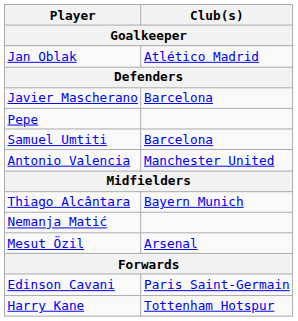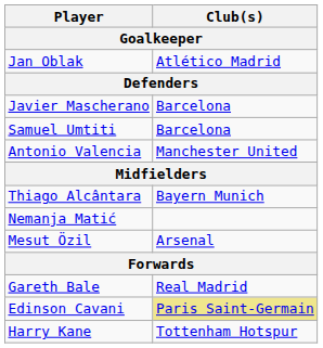- row: Pepe
+ row: Gareth Bale | Real Madrid
Edinson Cavani | Club(s): no background -> khaki background
